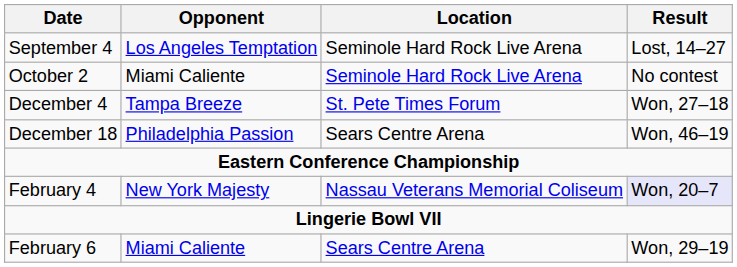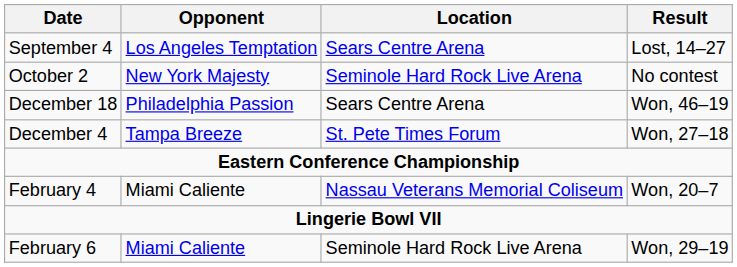September 4 | Location: Seminole Hard Rock Live Arena -> Sears Centre Arena
October 2 | Opponent: Miami Caliente -> New York Majesty
rows swapped: December 4 <-> December 18
February 4 | Opponent: New York Majesty -> Miami Caliente
February 4 | Result: lavender background -> no background
February 6 | Location: Sears Centre Arena -> Seminole Hard Rock Live Arena
